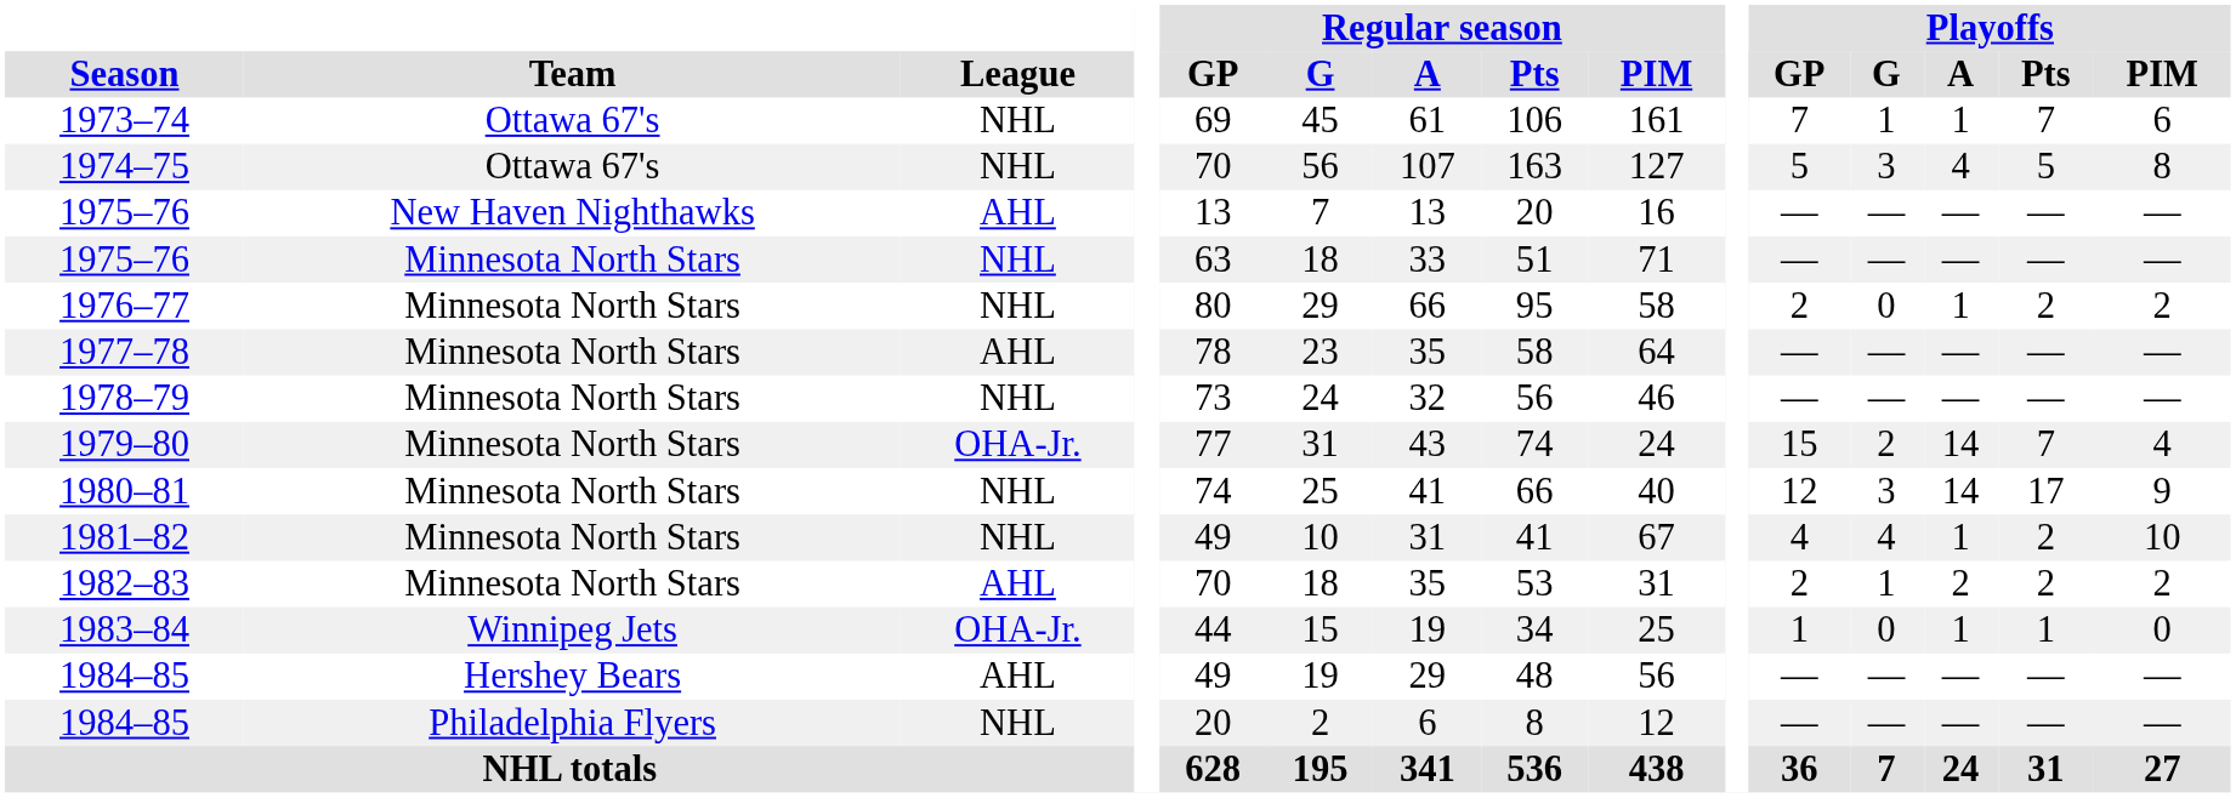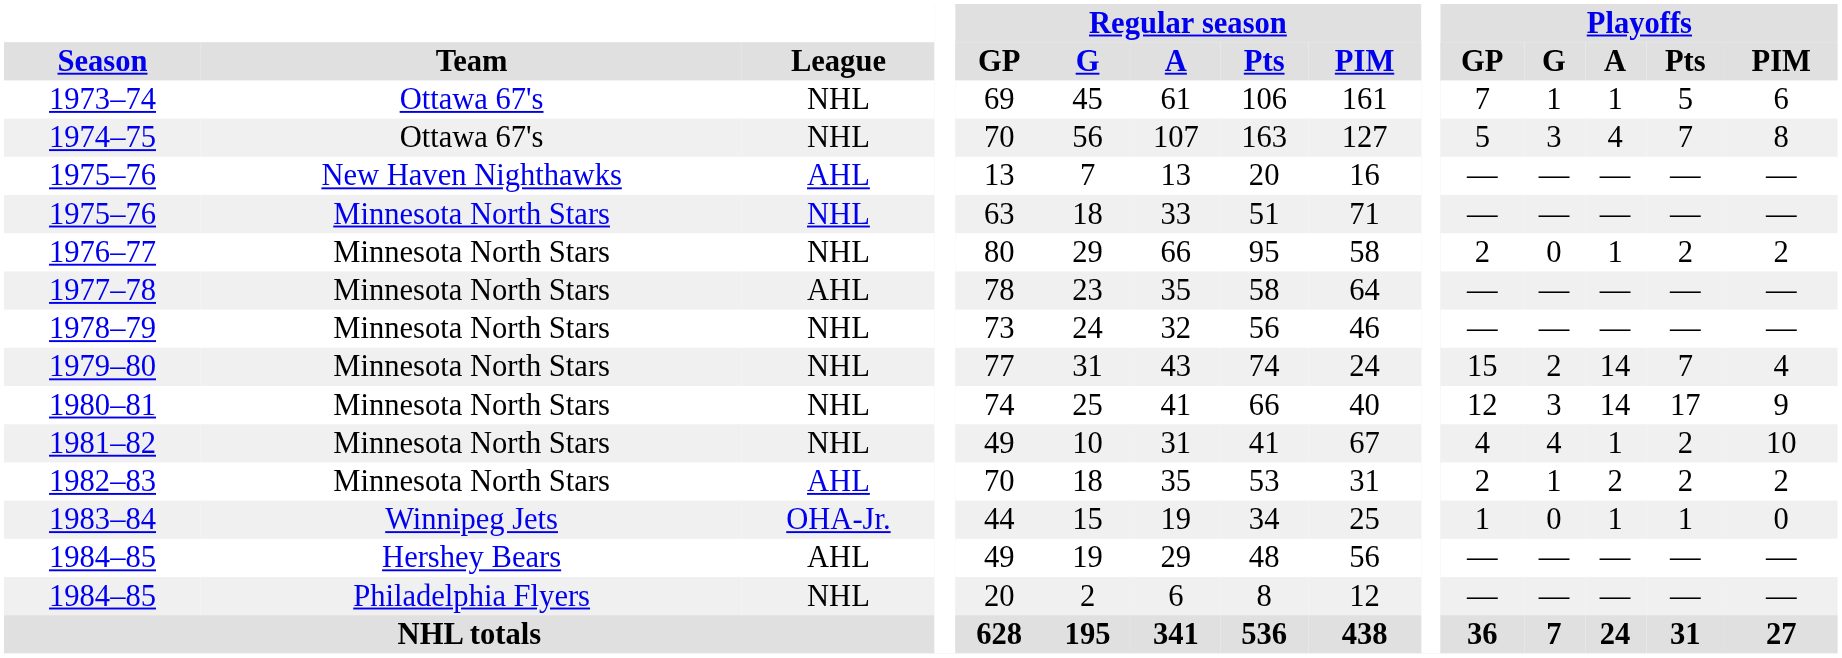1973–74 | Playoffs / Pts: 7 -> 5
1974–75 | Playoffs / Pts: 5 -> 7
1979–80 | League: OHA-Jr. -> NHL
